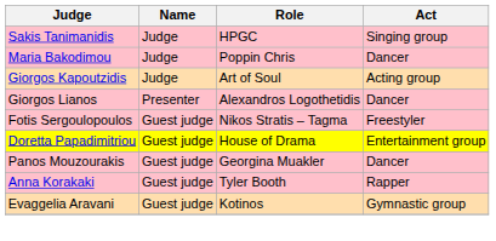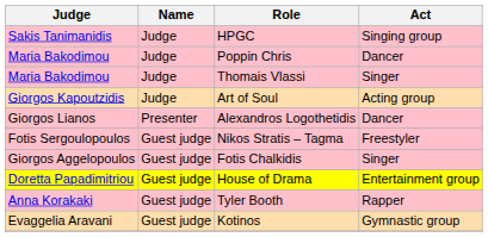+ row: Maria Bakodimou | Judge | Thomais Vlassi | Singer
+ row: Giorgos Aggelopoulos | Guest judge | Fotis Chalkidis | Singer
- row: Panos Mouzourakis | Guest judge | Georgina Muakler | Dancer
